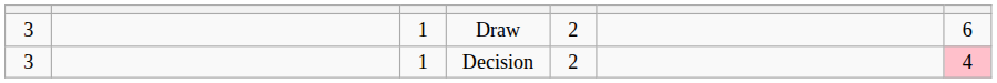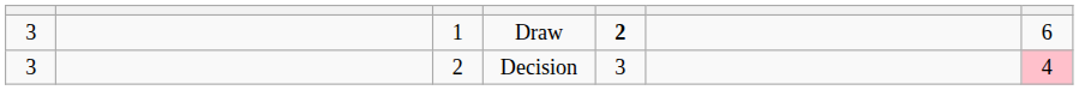Draw | column 5: normal -> bold
Decision | column 3: 1 -> 2
Decision | column 5: 2 -> 3
